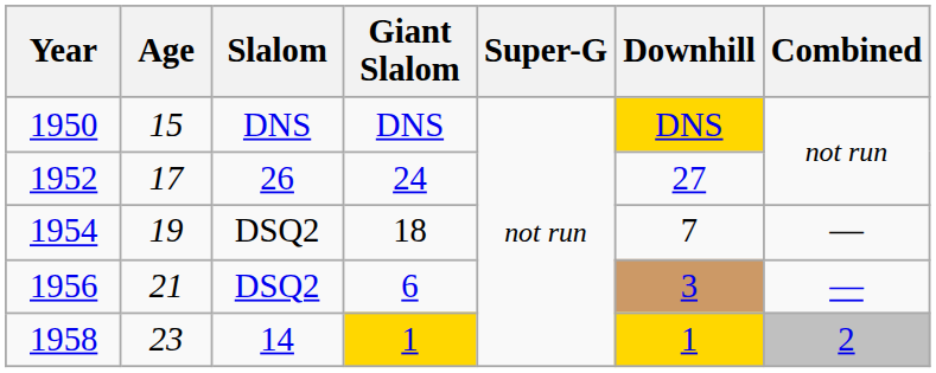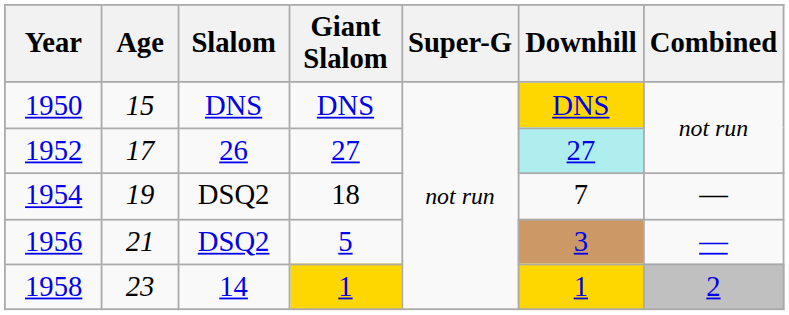1952 | Giant Slalom: 24 -> 27
1952 | Downhill: no background -> paleturquoise background
1956 | Giant Slalom: 6 -> 5
